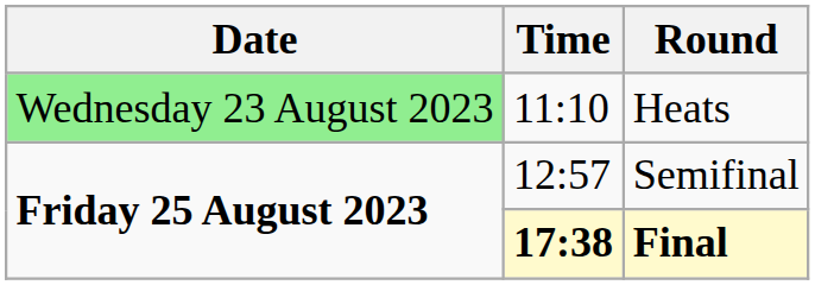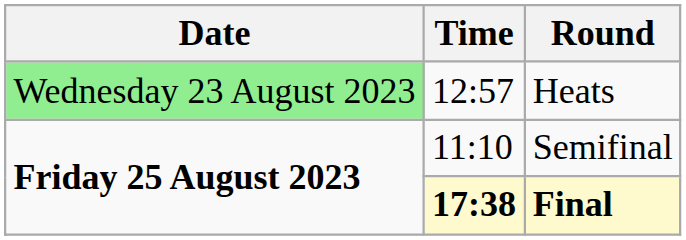Heats | Time: 11:10 -> 12:57
Semifinal | Time: 12:57 -> 11:10
